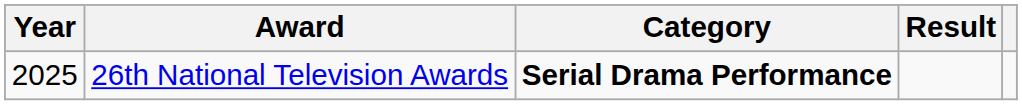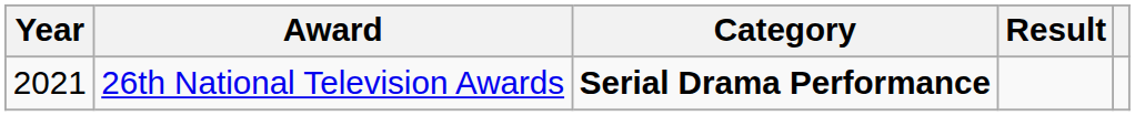26th National Television Awards | Year: 2025 -> 2021
